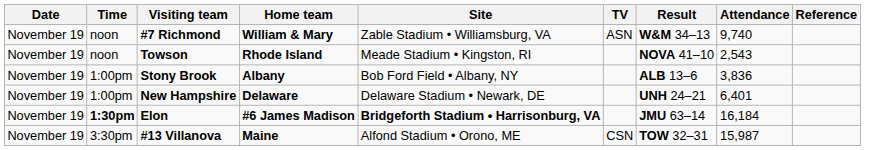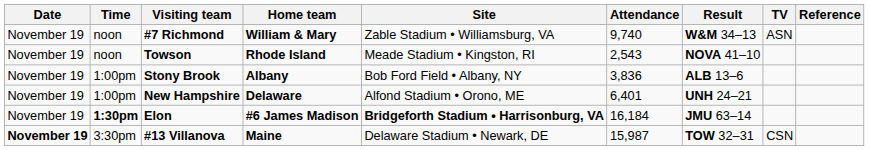columns swapped: TV <-> Attendance
New Hampshire | Site: Delaware Stadium • Newark, DE -> Alfond Stadium • Orono, ME
#13 Villanova | Date: normal -> bold
#13 Villanova | Site: Alfond Stadium • Orono, ME -> Delaware Stadium • Newark, DE
